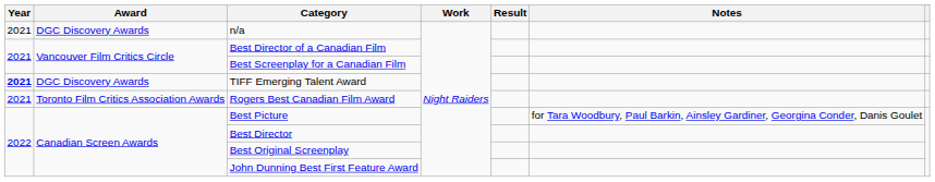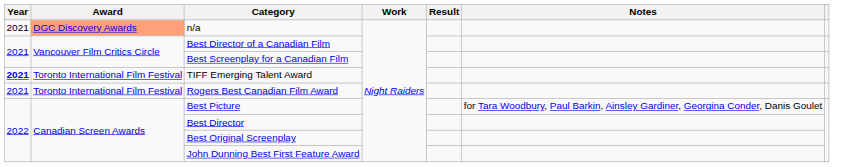n/a | Award: no background -> lightsalmon background
TIFF Emerging Talent Award | Award: DGC Discovery Awards -> Toronto International Film Festival
Rogers Best Canadian Film Award | Award: Toronto Film Critics Association Awards -> Toronto International Film Festival
